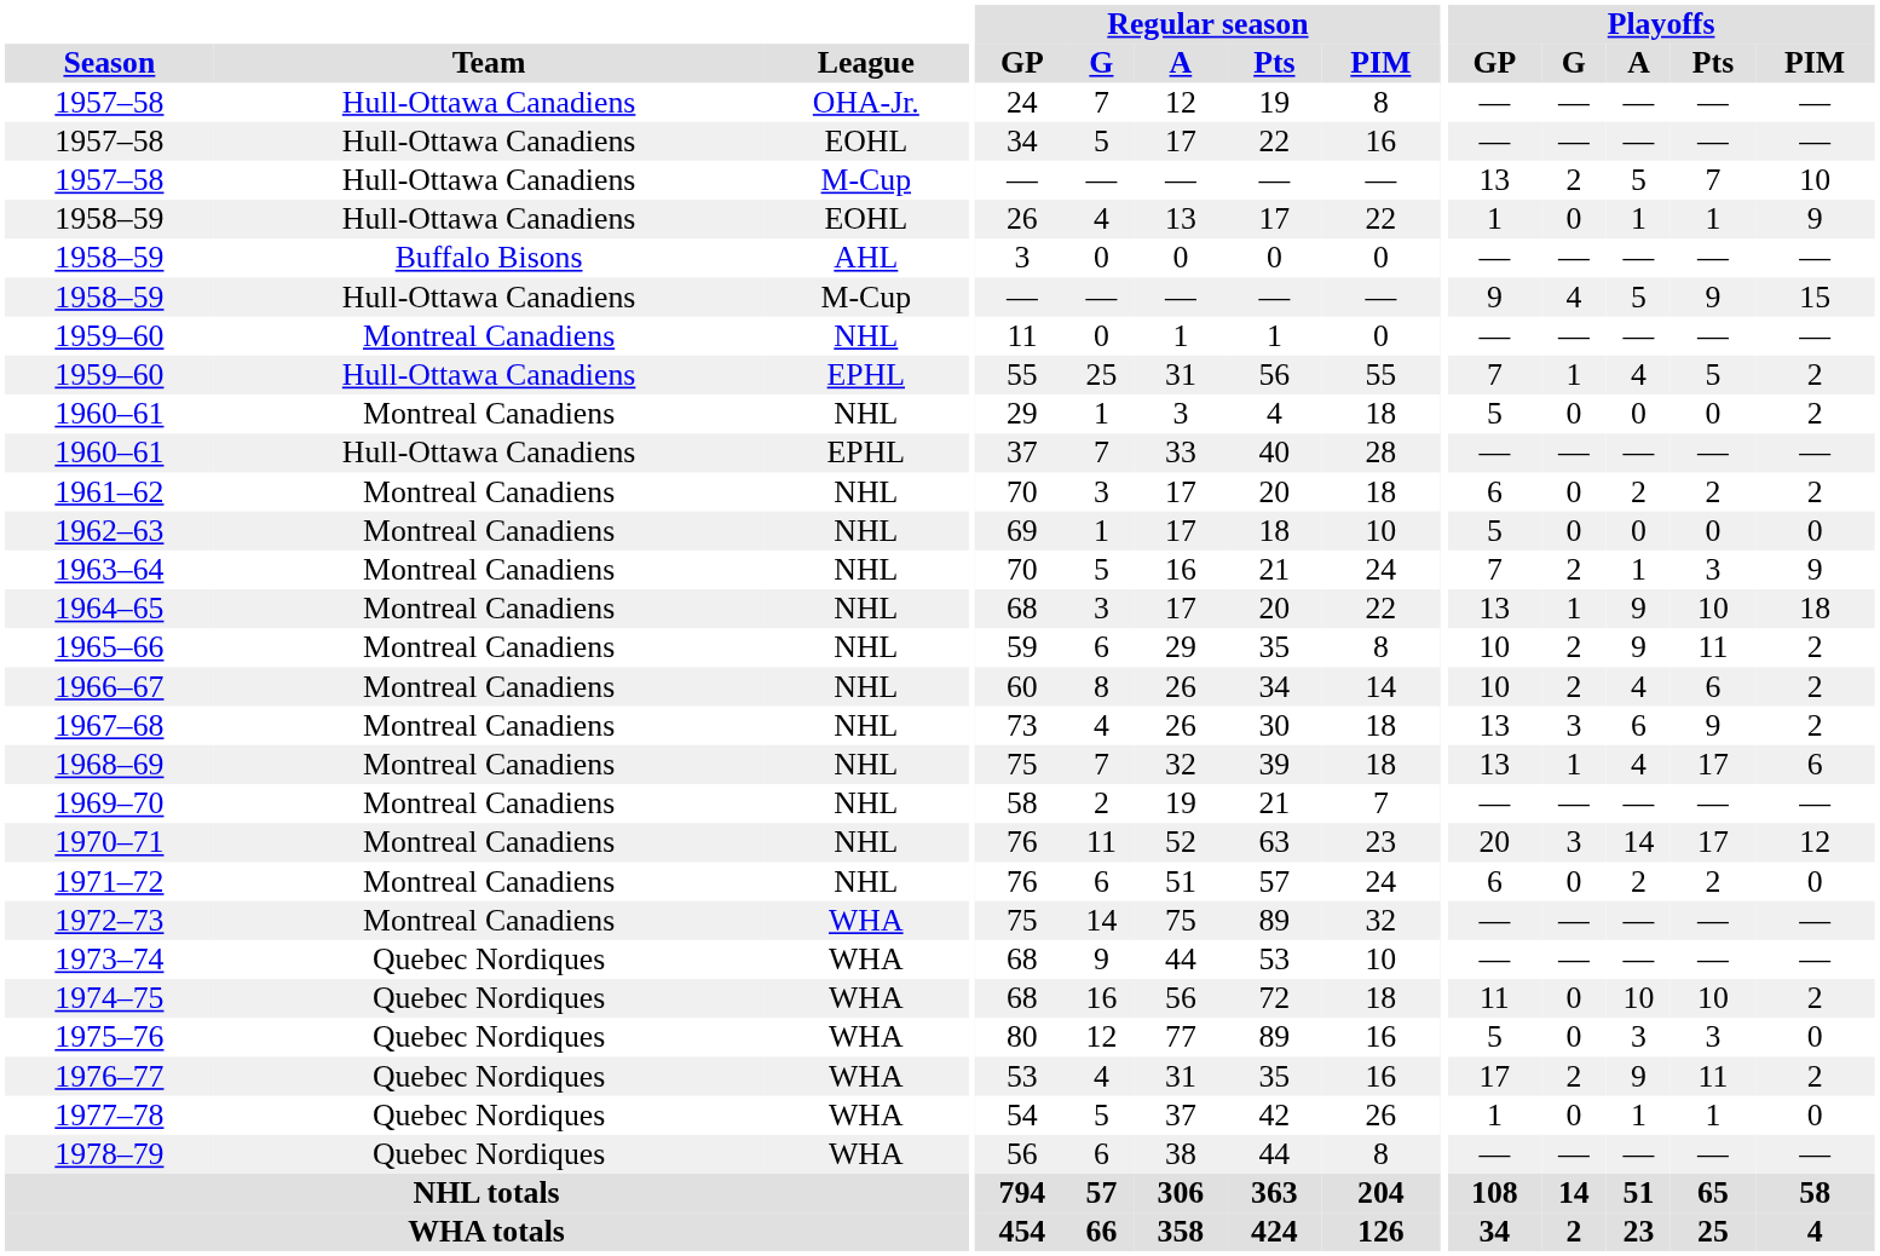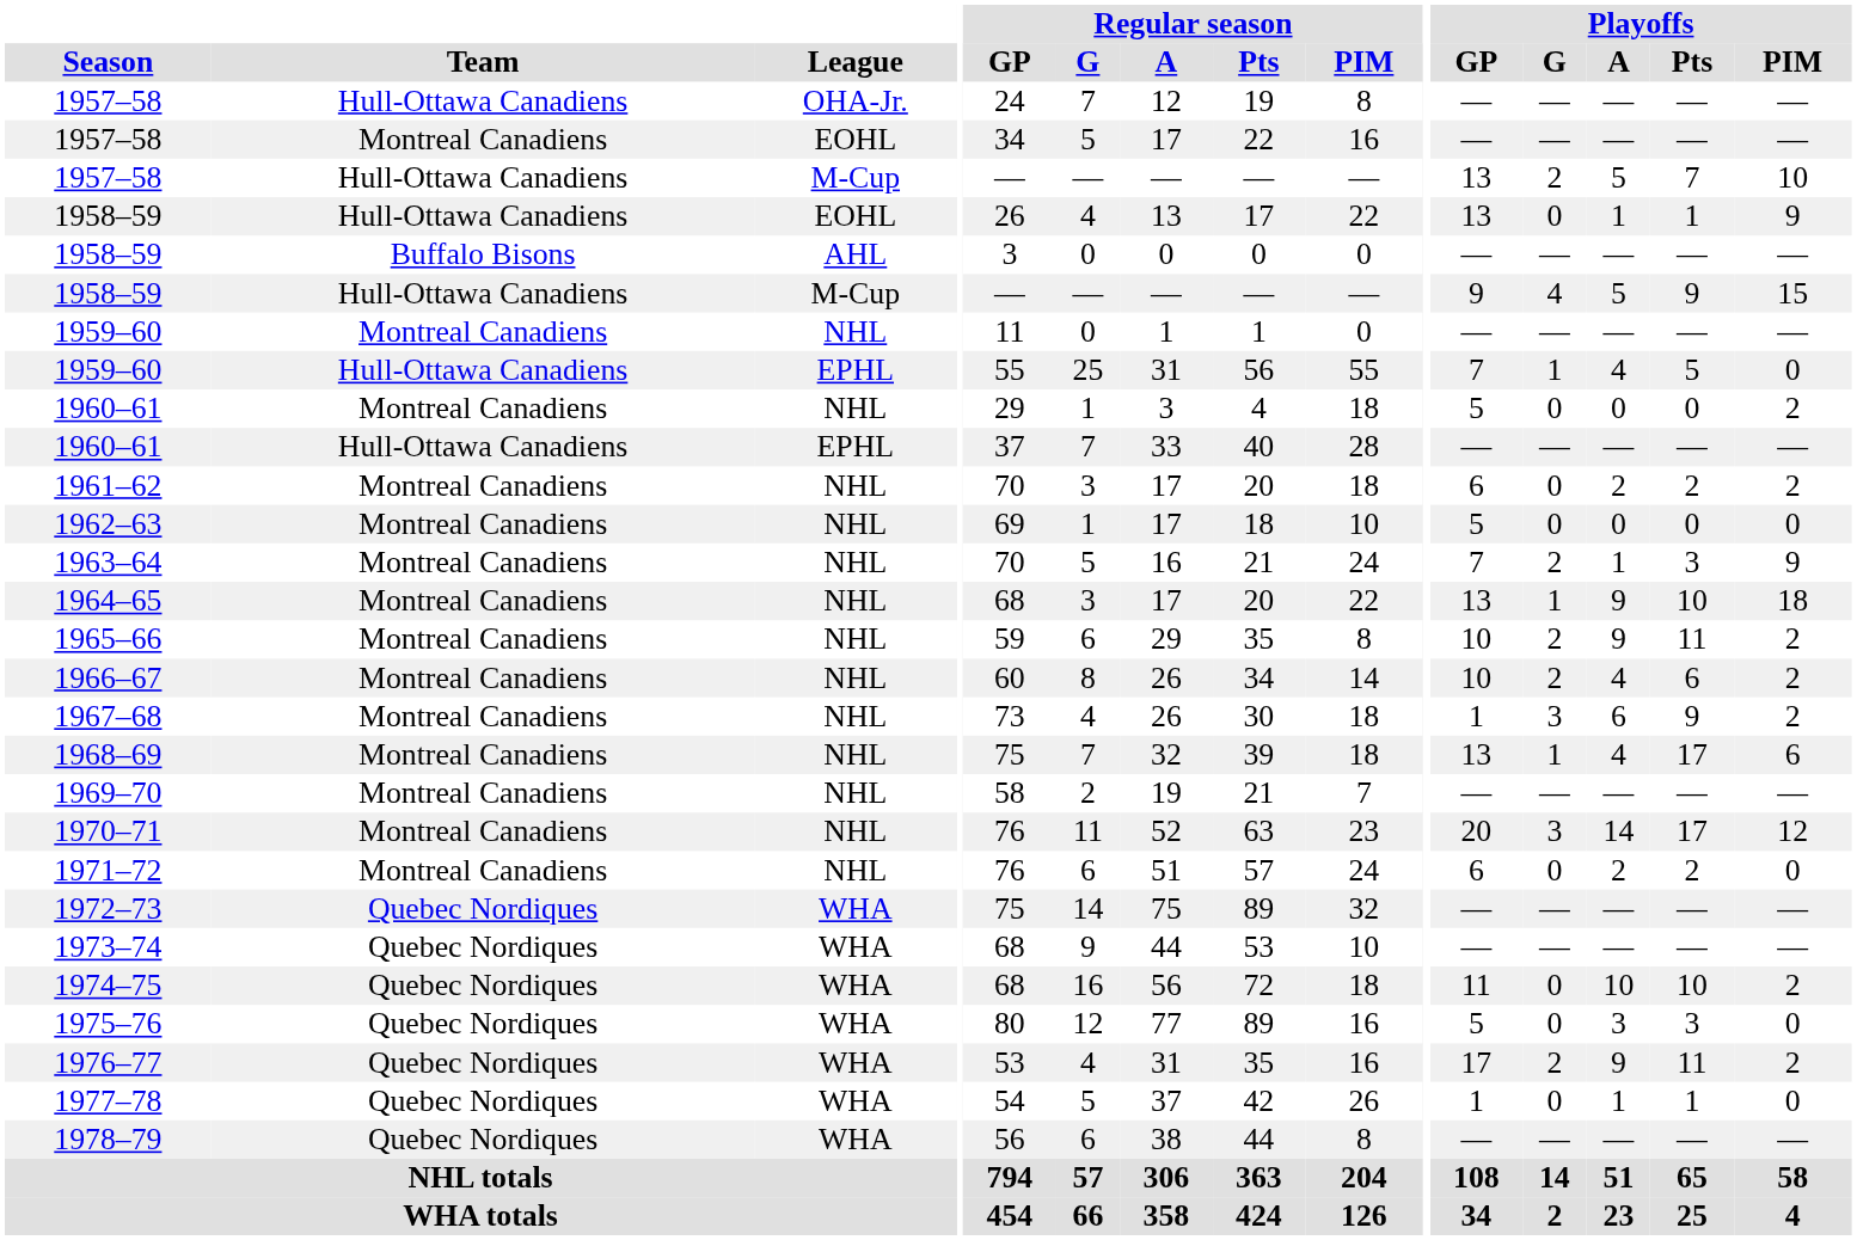1957–58 / EOHL | Team: Hull-Ottawa Canadiens -> Montreal Canadiens
1958–59 / EOHL | Playoffs / GP: 1 -> 13
1959–60 / EPHL | Playoffs / PIM: 2 -> 0
1967–68 | Playoffs / GP: 13 -> 1
1972–73 | Team: Montreal Canadiens -> Quebec Nordiques
